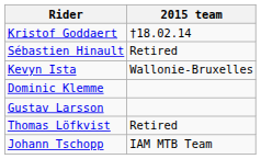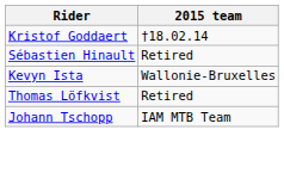- row: Dominic Klemme
- row: Gustav Larsson
